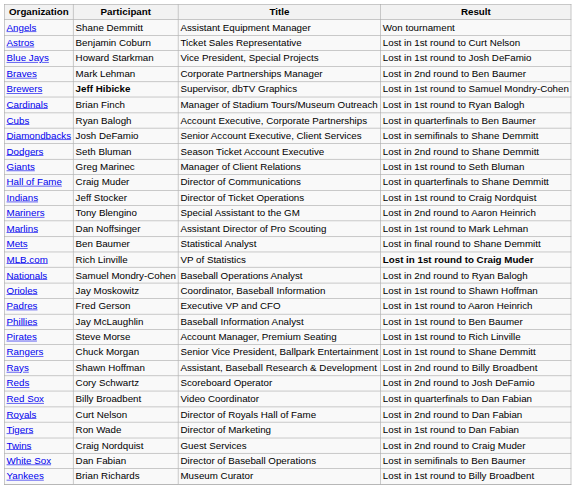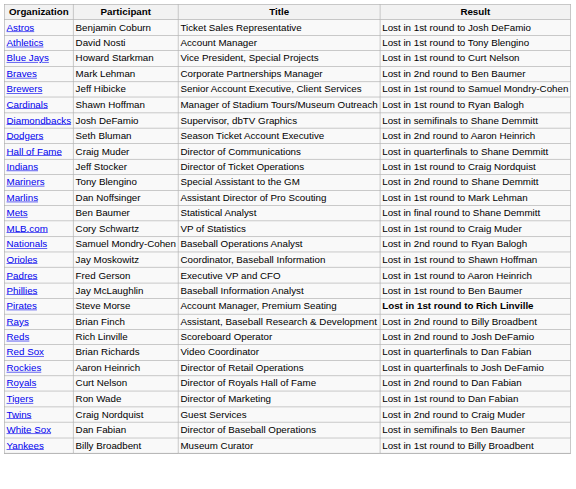- row: Angels | Shane Demmitt | Assistant Equipment Manager | Won tournament
Astros | Result: Lost in 1st round to Curt Nelson -> Lost in 1st round to Josh DeFamio
+ row: Athletics | David Nosti | Account Manager | Lost in 1st round to Tony Blengino
Blue Jays | Result: Lost in 1st round to Josh DeFamio -> Lost in 1st round to Curt Nelson
Brewers | Participant: bold -> normal
Brewers | Title: Supervisor, dbTV Graphics -> Senior Account Executive, Client Services
Cardinals | Participant: Brian Finch -> Shawn Hoffman
- row: Cubs | Ryan Balogh | Account Executive, Corporate Partnerships | Lost in quarterfinals to Ben Baumer
Diamondbacks | Title: Senior Account Executive, Client Services -> Supervisor, dbTV Graphics
Dodgers | Result: Lost in 2nd round to Shane Demmitt -> Lost in 2nd round to Aaron Heinrich
- row: Giants | Greg Marinec | Manager of Client Relations | Lost in 1st round to Seth Bluman
Mariners | Result: Lost in 2nd round to Aaron Heinrich -> Lost in 2nd round to Shane Demmitt
MLB.com | Participant: Rich Linville -> Cory Schwartz
MLB.com | Result: bold -> normal
Pirates | Result: normal -> bold
- row: Rangers | Chuck Morgan | Senior Vice President, Ballpark Entertainment | Lost in 1st round to Shane Demmitt
Rays | Participant: Shawn Hoffman -> Brian Finch
Reds | Participant: Cory Schwartz -> Rich Linville
Red Sox | Participant: Billy Broadbent -> Brian Richards
+ row: Rockies | Aaron Heinrich | Director of Retail Operations | Lost in quarterfinals to Josh DeFamio
Yankees | Participant: Brian Richards -> Billy Broadbent
